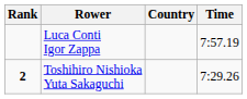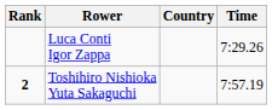Luca Conti Igor Zappa | Time: 7:57.19 -> 7:29.26
Toshihiro Nishioka Yuta Sakaguchi | Time: 7:29.26 -> 7:57.19
